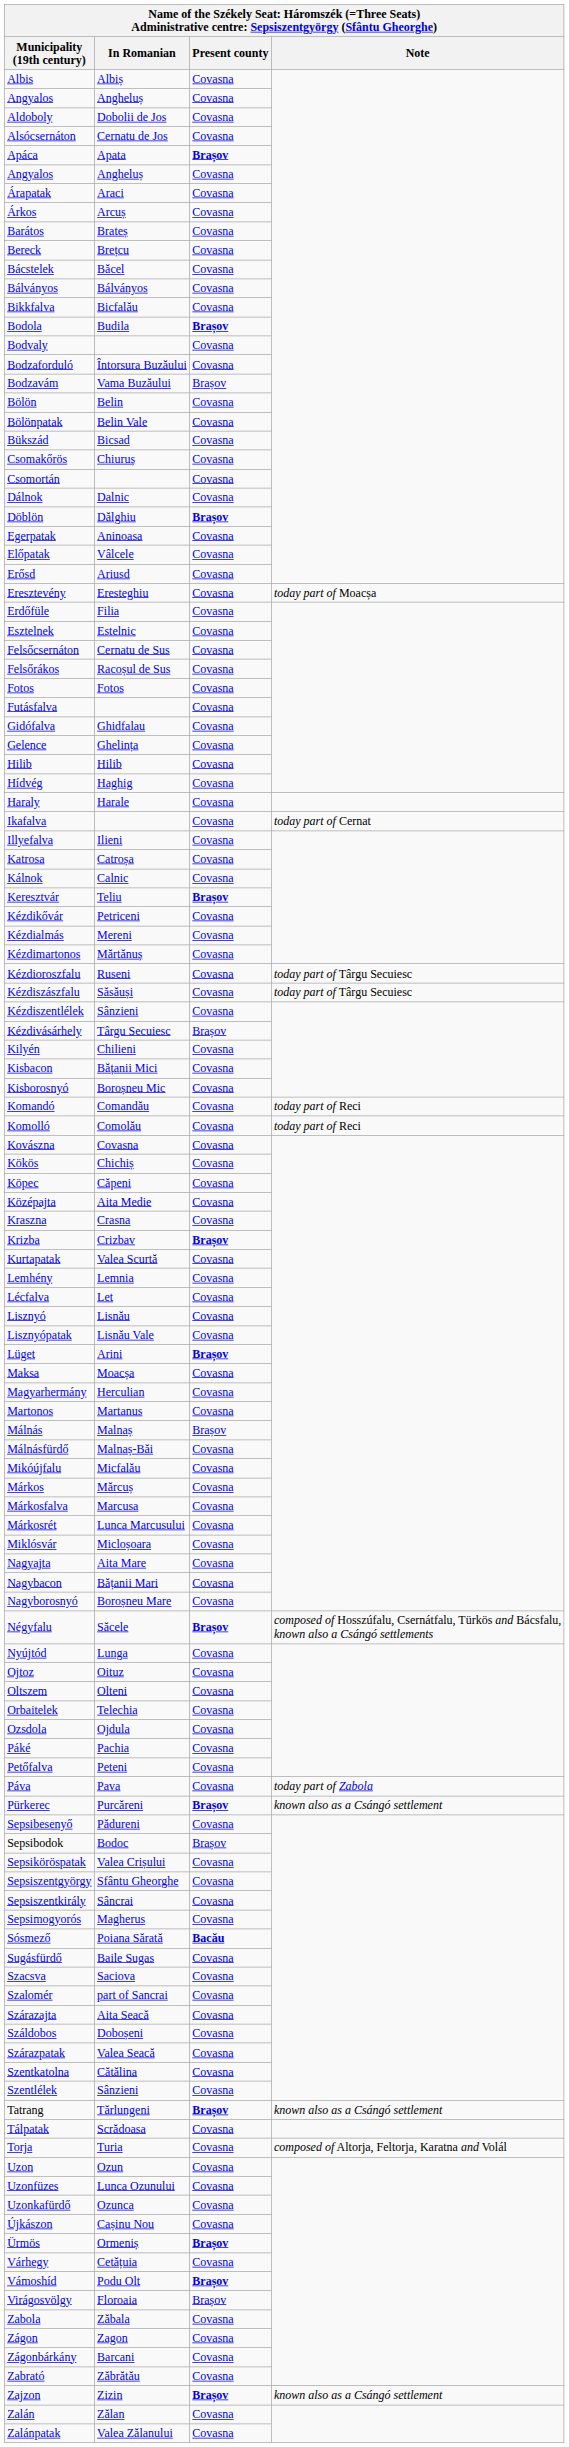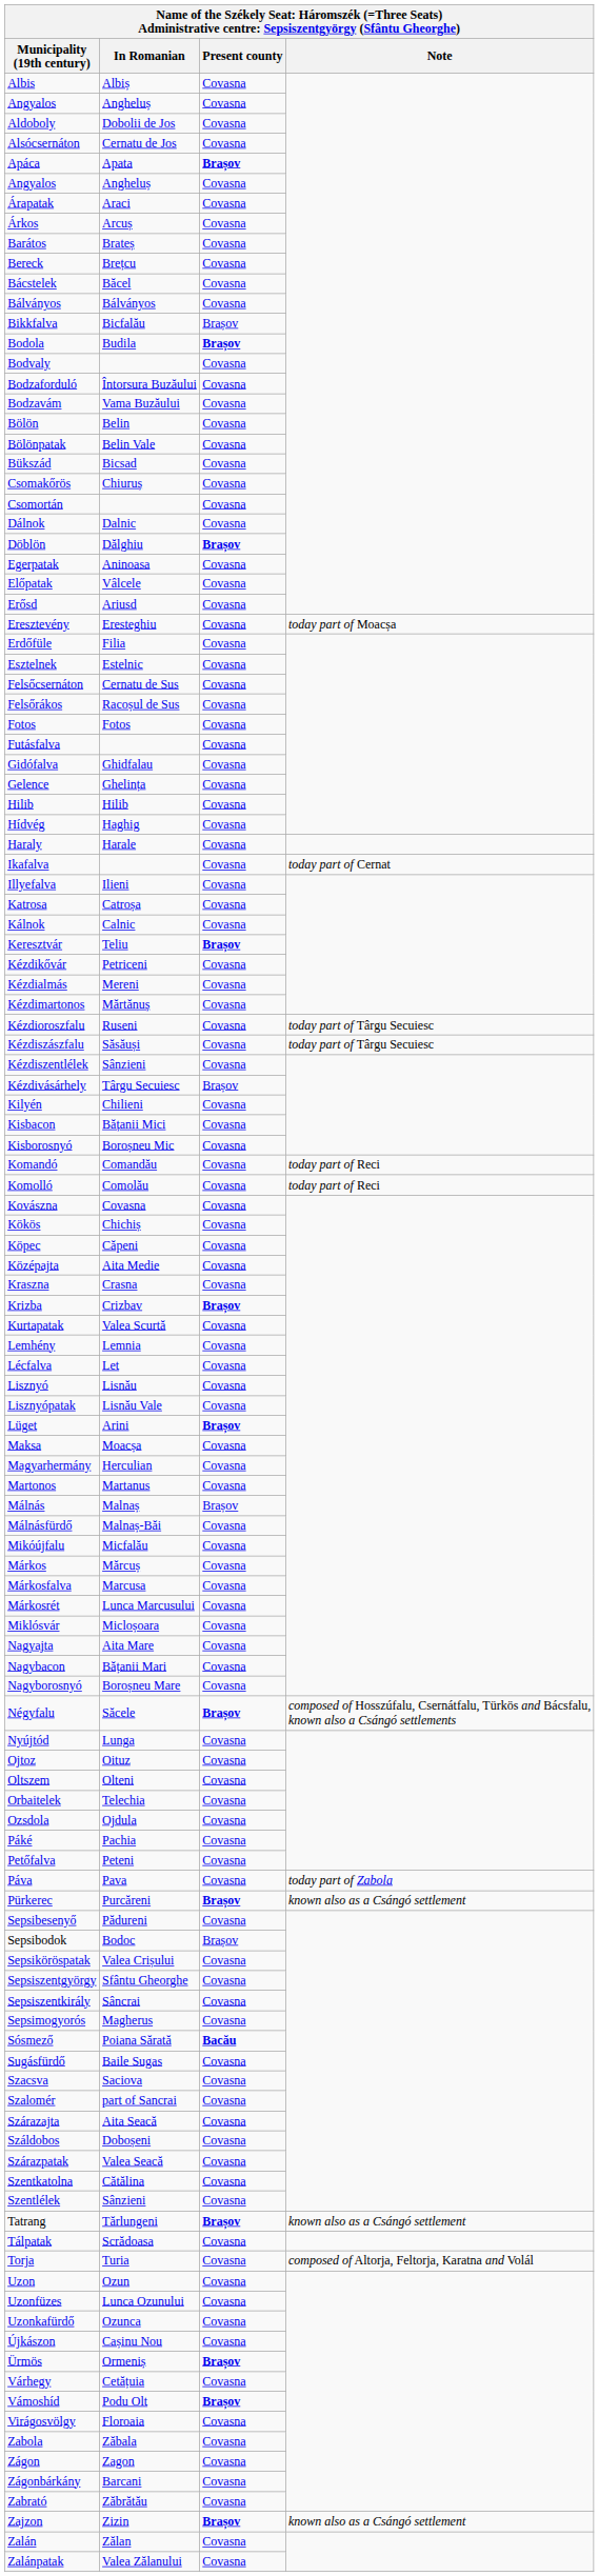Bikkfalva | Present county: Covasna -> Brașov
Bodzavám | Present county: Brașov -> Covasna
Virágosvölgy | Present county: Brașov -> Covasna
